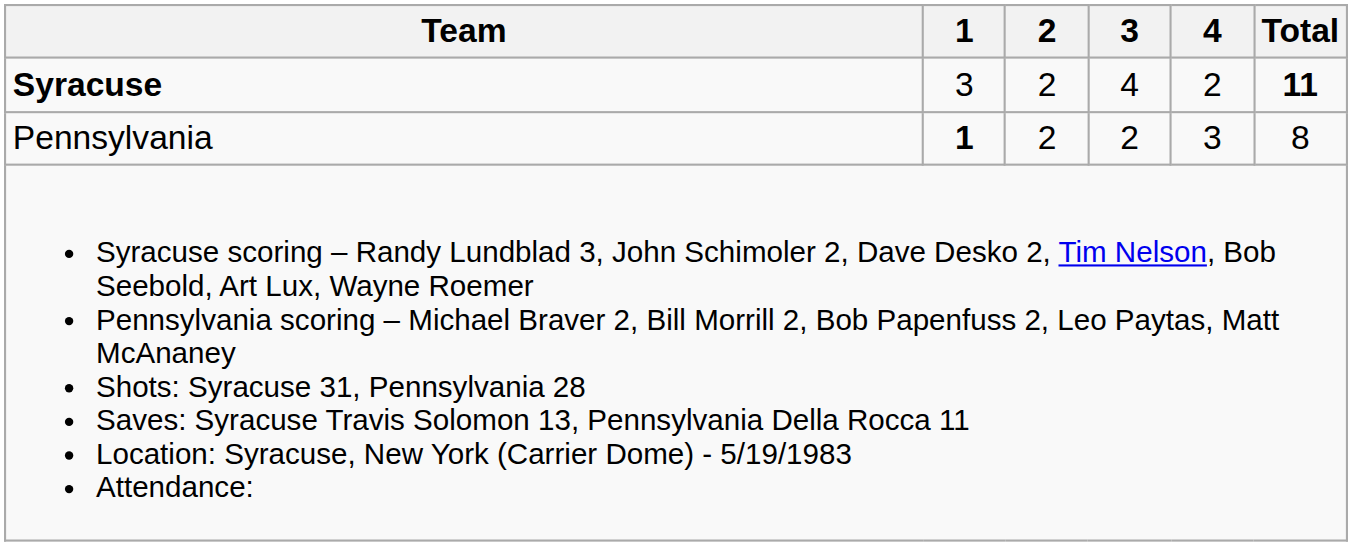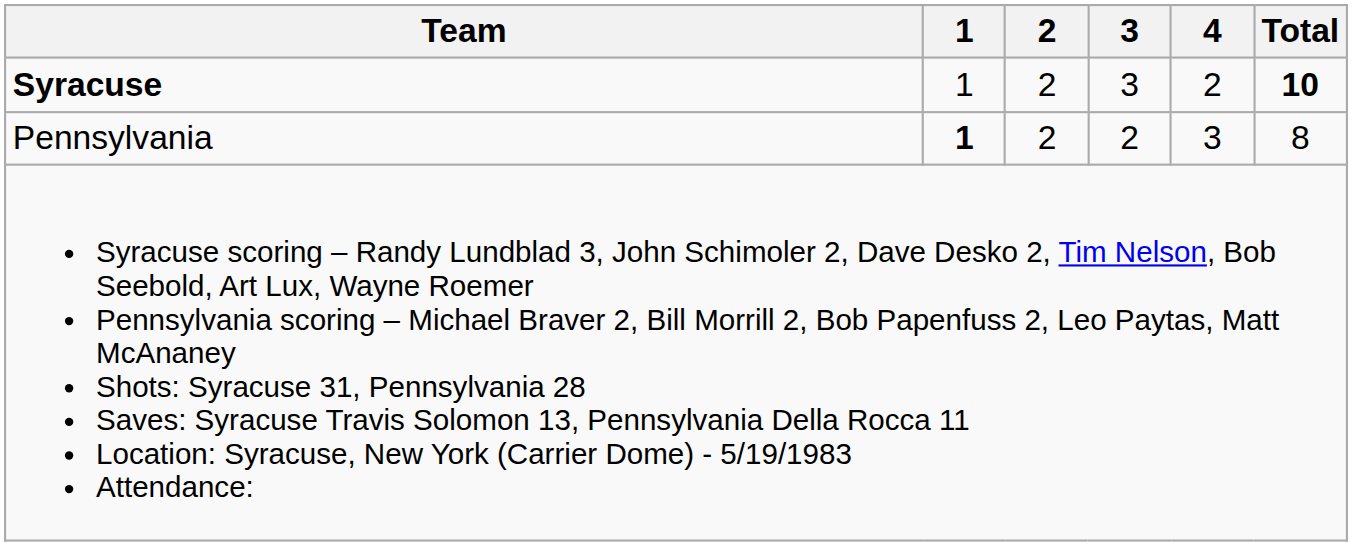Syracuse | 1: 3 -> 1
Syracuse | 3: 4 -> 3
Syracuse | Total: 11 -> 10
